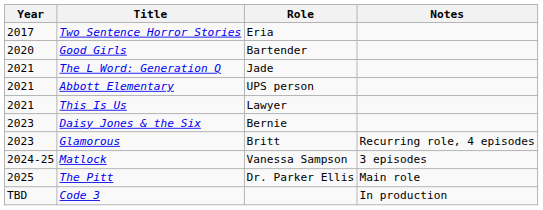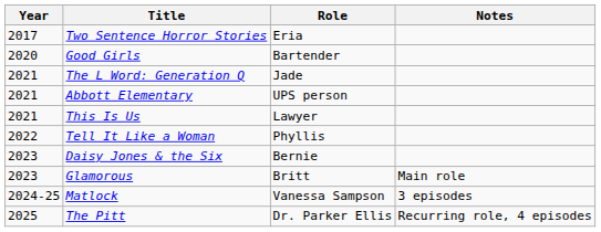+ row: 2022 | Tell It Like a Woman | Phyllis
Glamorous | Notes: Recurring role, 4 episodes -> Main role
The Pitt | Notes: Main role -> Recurring role, 4 episodes
- row: TBD | Code 3 | In production
